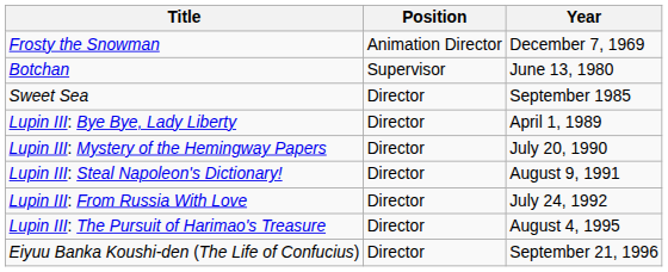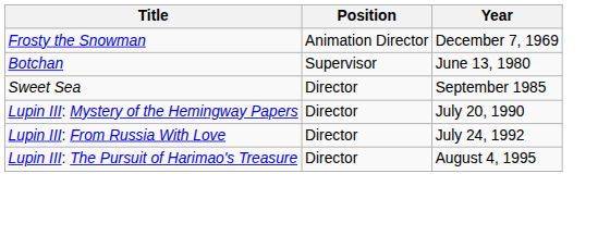- row: Lupin III: Bye Bye, Lady Liberty | Director | April 1, 1989
- row: Lupin III: Steal Napoleon's Dictionary! | Director | August 9, 1991
- row: Eiyuu Banka Koushi-den (The Life of Confucius) | Director | September 21, 1996
